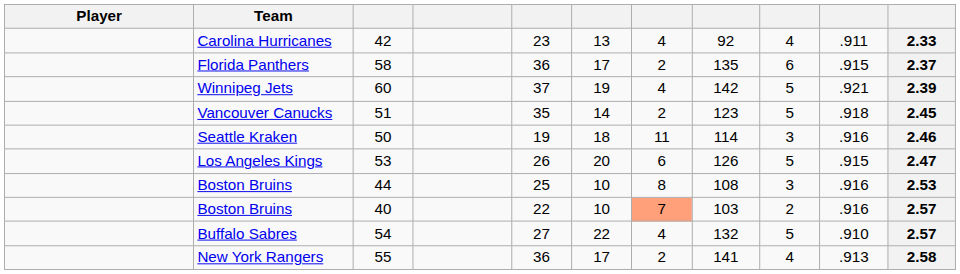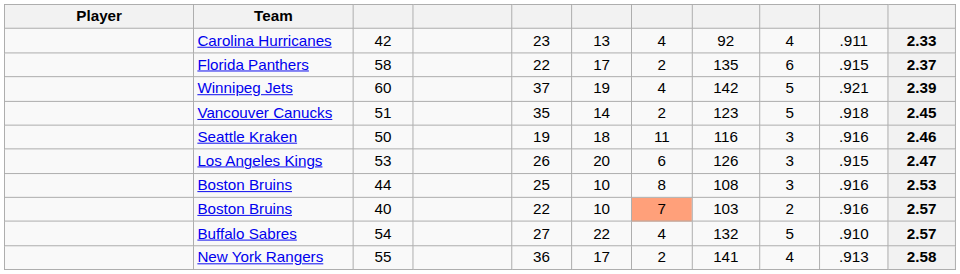Florida Panthers | column 5: 36 -> 22
Seattle Kraken | column 8: 114 -> 116
Los Angeles Kings | column 9: 5 -> 3
